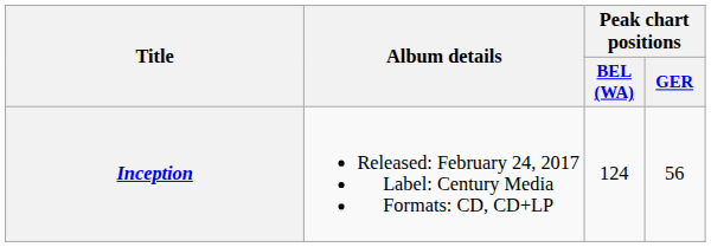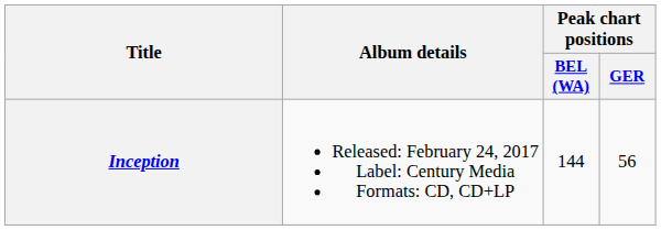Inception | Peak chart positions / BEL (WA): 124 -> 144
